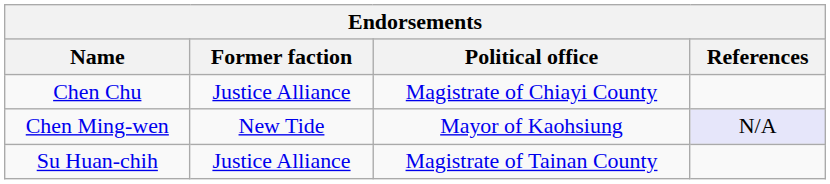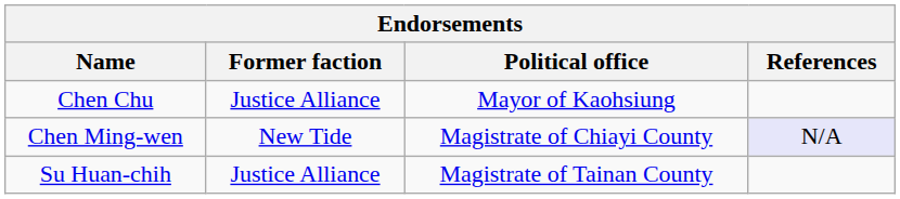Chen Chu | Political office: Magistrate of Chiayi County -> Mayor of Kaohsiung
Chen Ming-wen | Political office: Mayor of Kaohsiung -> Magistrate of Chiayi County
